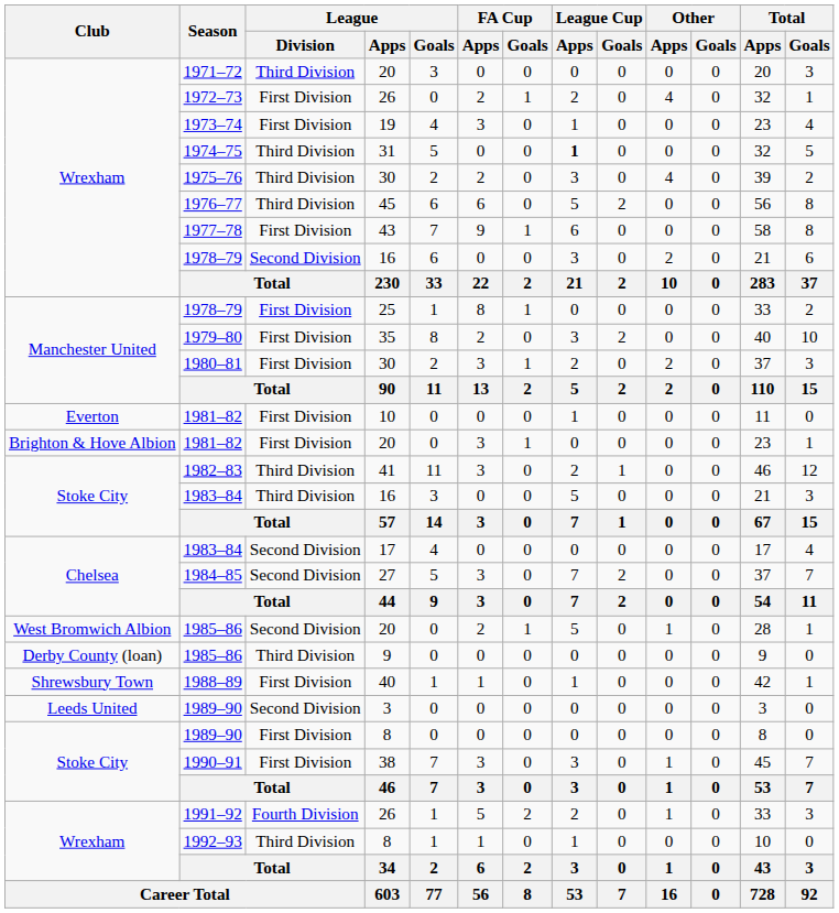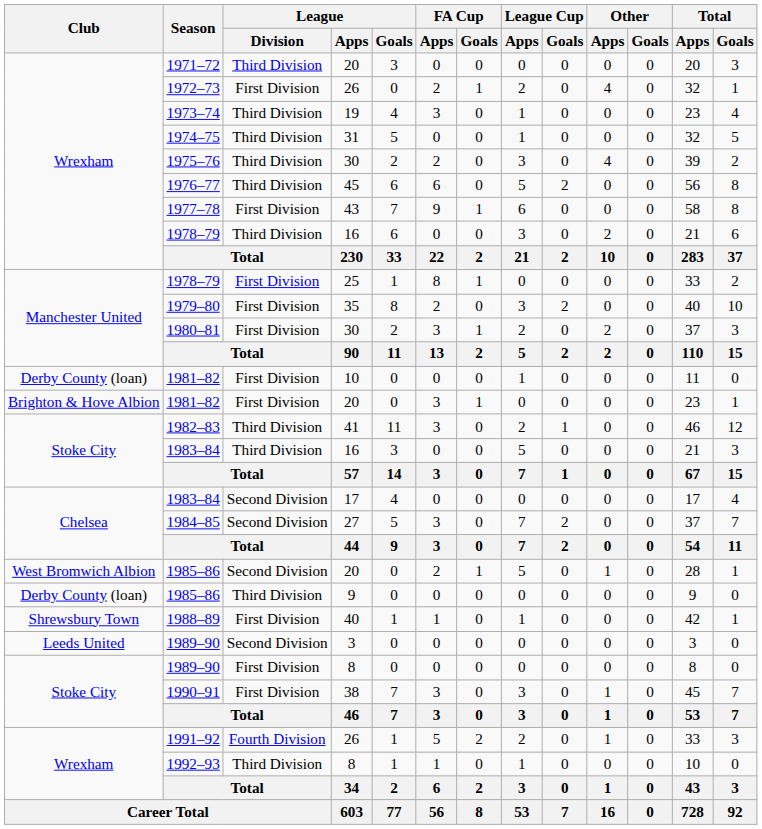1973–74 | League / Division: First Division -> Third Division
1974–75 | League Cup / Apps: bold -> normal
1978–79 / 16 | League / Division: Second Division -> Third Division
1981–82 / 10 | Club: Everton -> Derby County (loan)
